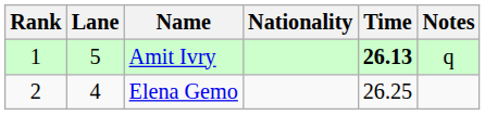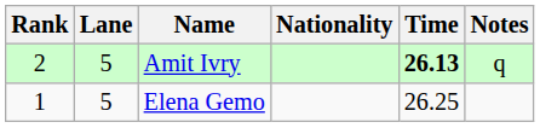Amit Ivry | Rank: 1 -> 2
Elena Gemo | Rank: 2 -> 1
Elena Gemo | Lane: 4 -> 5
